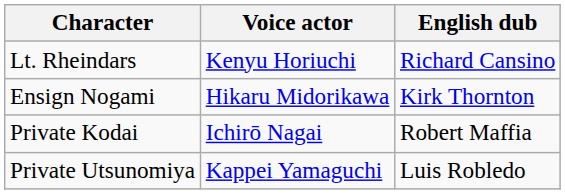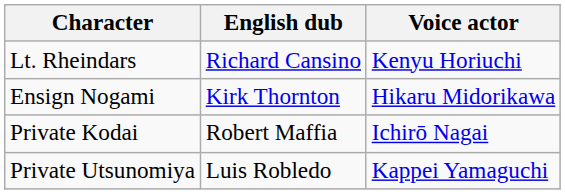columns swapped: Voice actor <-> English dub
